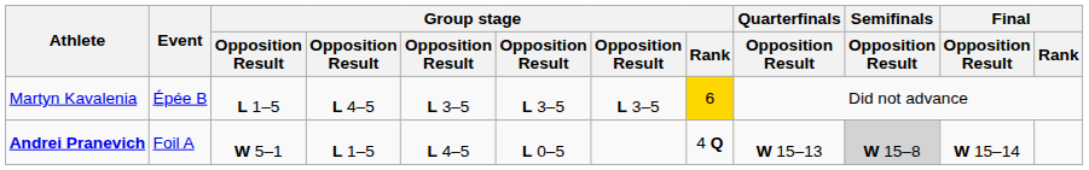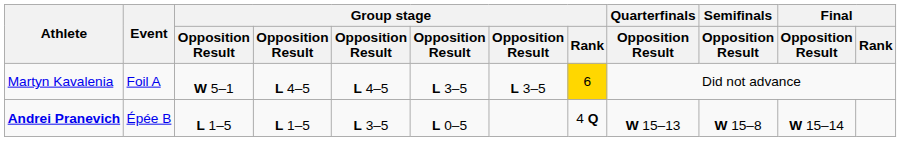Martyn Kavalenia | Event: Épée B -> Foil A
Martyn Kavalenia | column 3: L 1–5 -> W 5–1
Martyn Kavalenia | column 5: L 3–5 -> L 4–5
Andrei Pranevich | Event: Foil A -> Épée B
Andrei Pranevich | column 3: W 5–1 -> L 1–5
Andrei Pranevich | column 5: L 4–5 -> L 3–5
Andrei Pranevich | Semifinals / Opposition Result: lightgrey background -> no background
